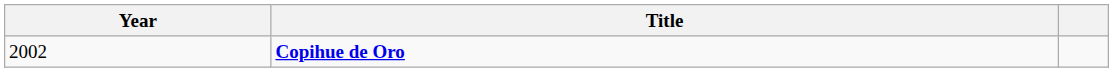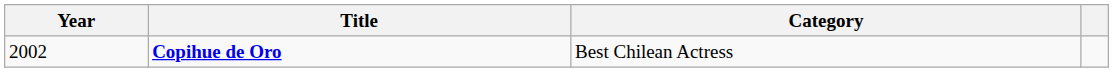+ column: Category | Best Chilean Actress
